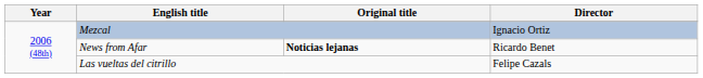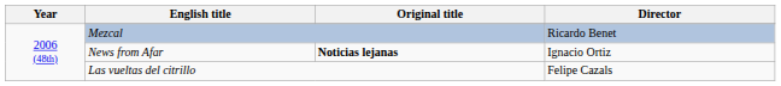Mezcal | Director: Ignacio Ortiz -> Ricardo Benet
News from Afar | Director: Ricardo Benet -> Ignacio Ortiz
